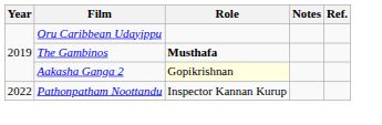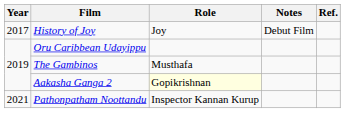+ row: 2017 | History of Joy | Joy | Debut Film
The Gambinos | Role: bold -> normal
Pathonpatham Noottandu | Year: 2022 -> 2021
